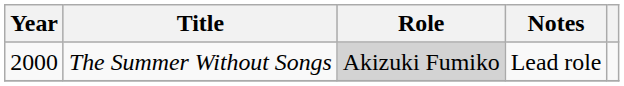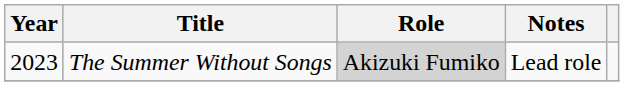The Summer Without Songs | Year: 2000 -> 2023
